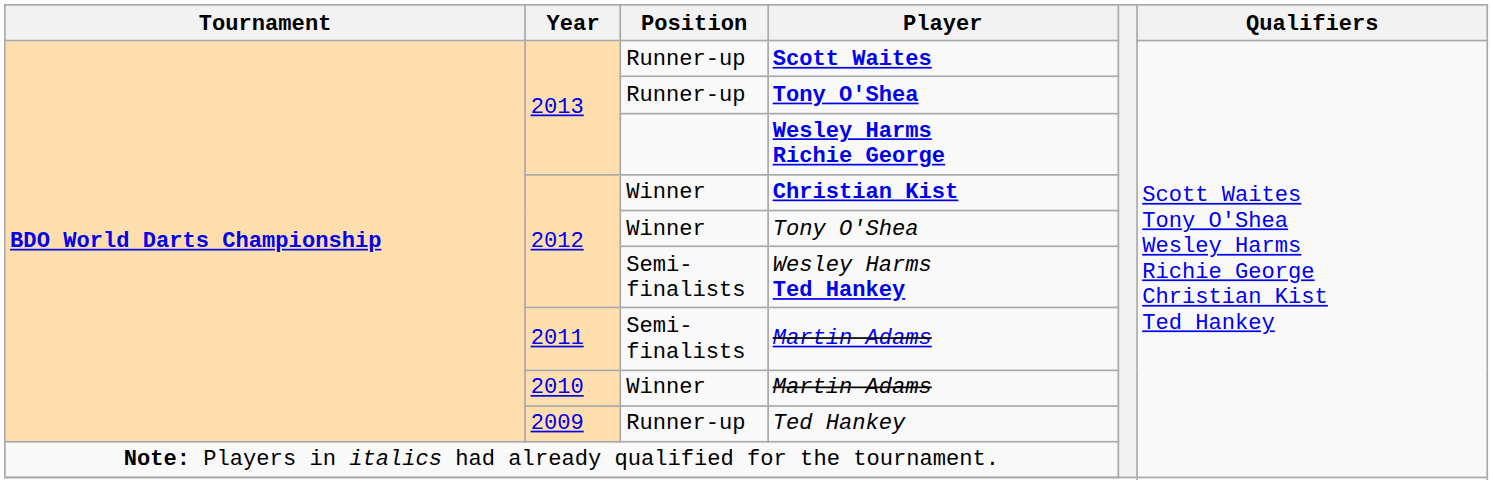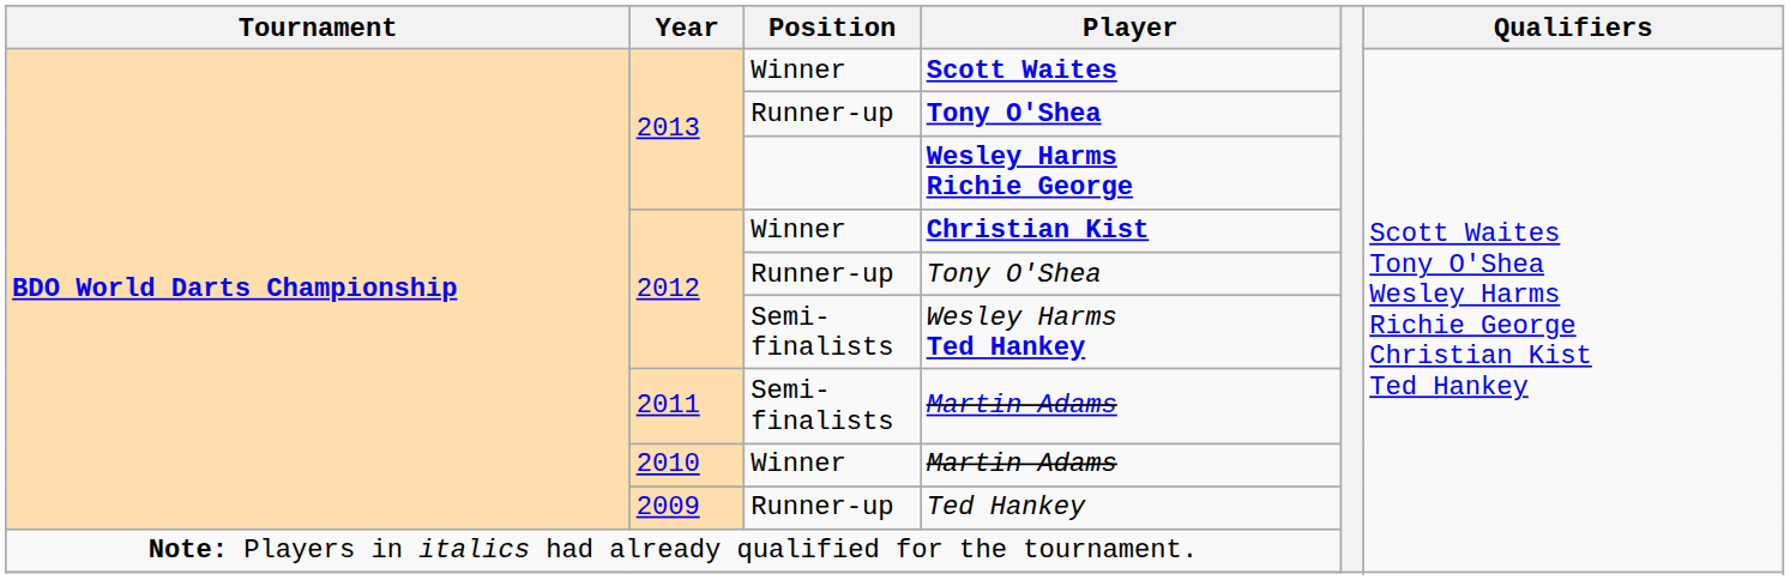Scott Waites | Position: Runner-up -> Winner
2012 / Tony O'Shea | Position: Winner -> Runner-up
